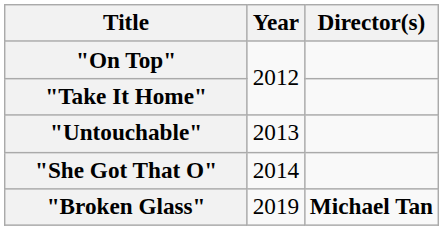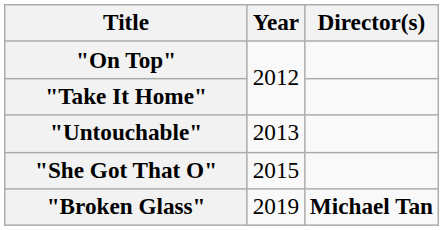"She Got That O" | Year: 2014 -> 2015
